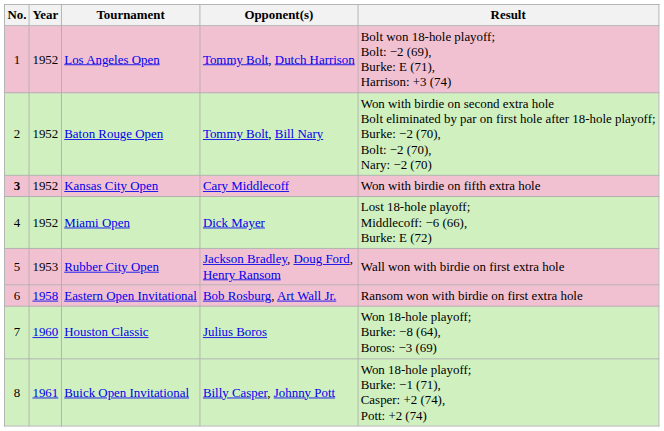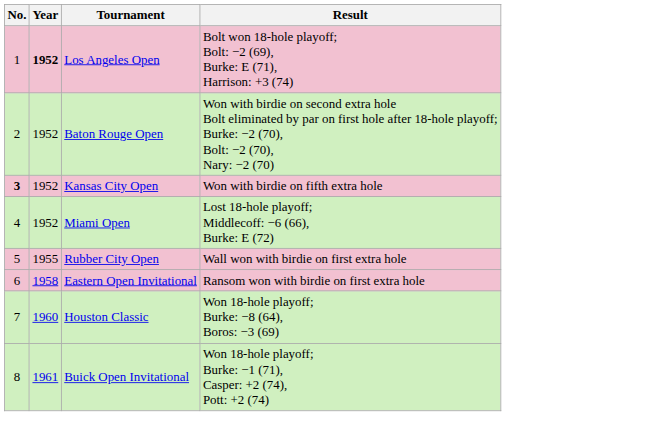- column: Opponent(s) | Tommy Bolt, Dutch Harrison | Tommy Bolt, Bill Nary | Cary Middlecoff | Dick Mayer | Jackson Bradley, Doug Ford, Henry Ransom | Bob Rosburg, Art Wall Jr. | Julius Boros | Billy Casper, Johnny Pott
Los Angeles Open | Year: normal -> bold
Rubber City Open | Year: 1953 -> 1955
